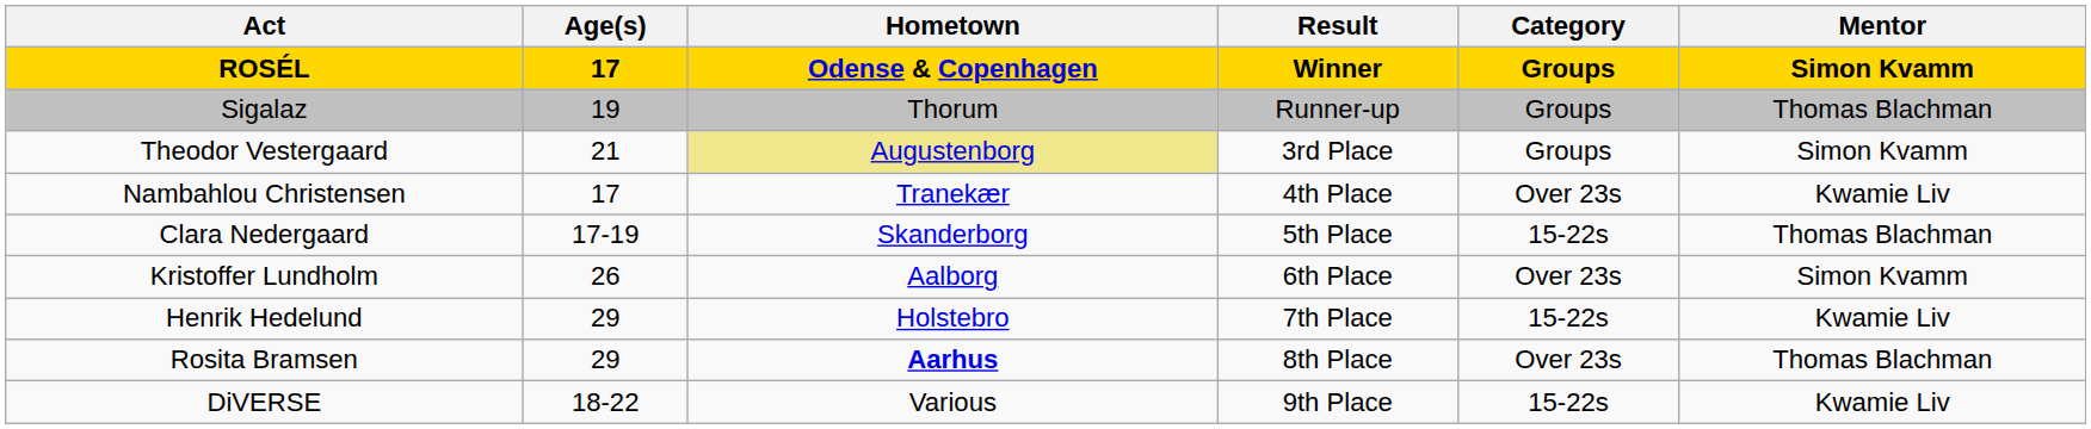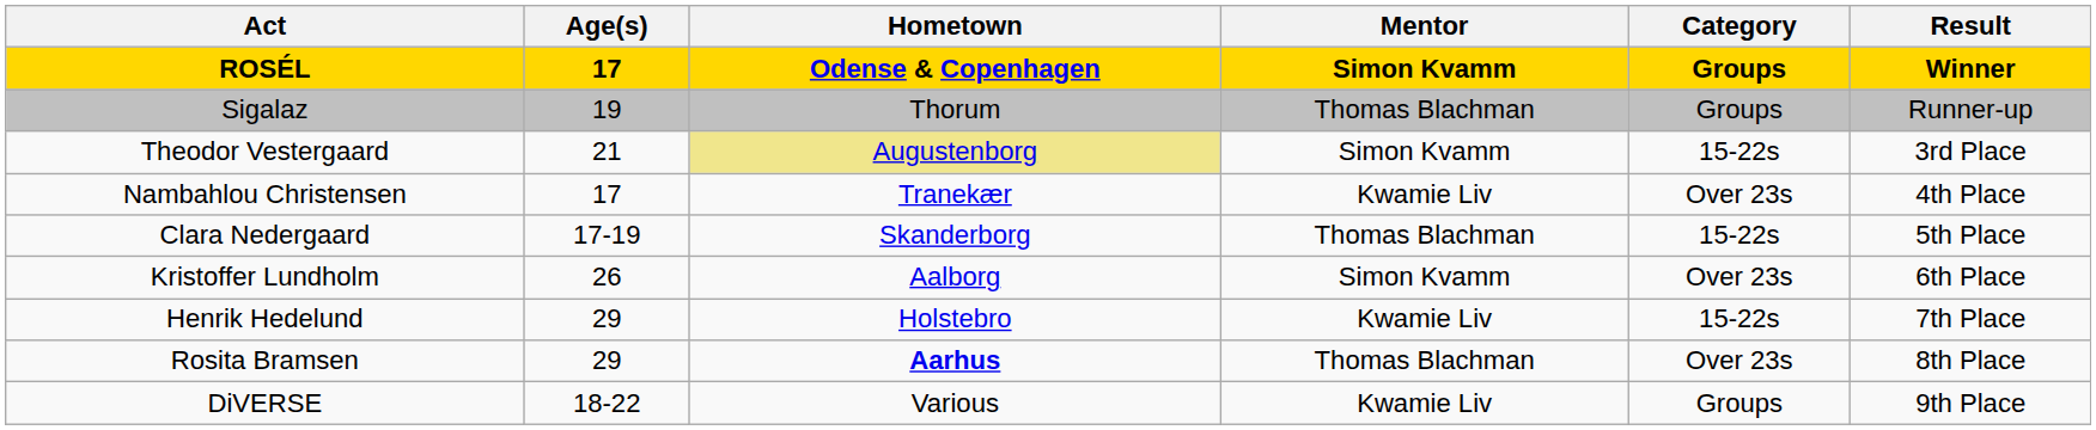columns swapped: Mentor <-> Result
Theodor Vestergaard | Category: Groups -> 15-22s
DiVERSE | Category: 15-22s -> Groups
